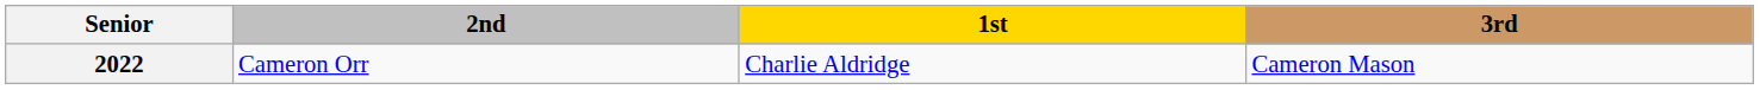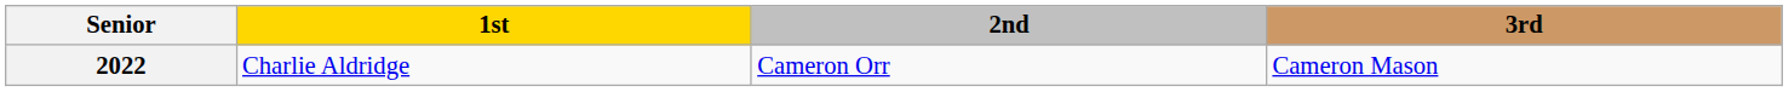columns swapped: 1st <-> 2nd
